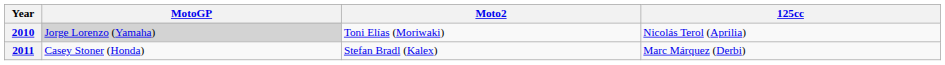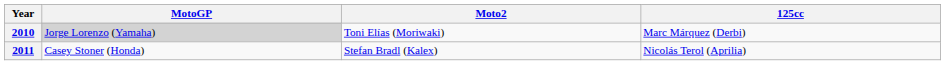2010 | 125cc: Nicolás Terol (Aprilia) -> Marc Márquez (Derbi)
2011 | 125cc: Marc Márquez (Derbi) -> Nicolás Terol (Aprilia)
